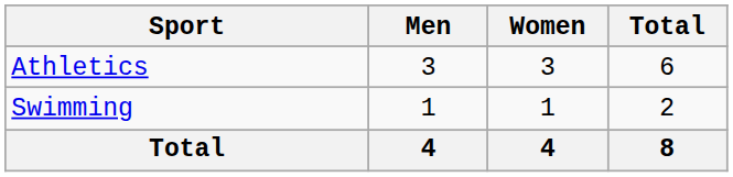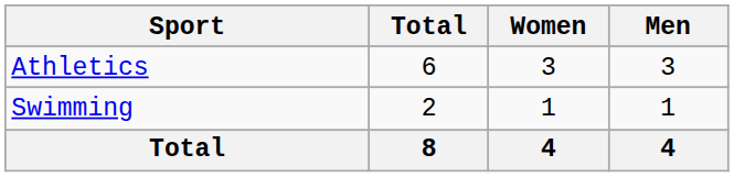columns swapped: Men <-> Total
